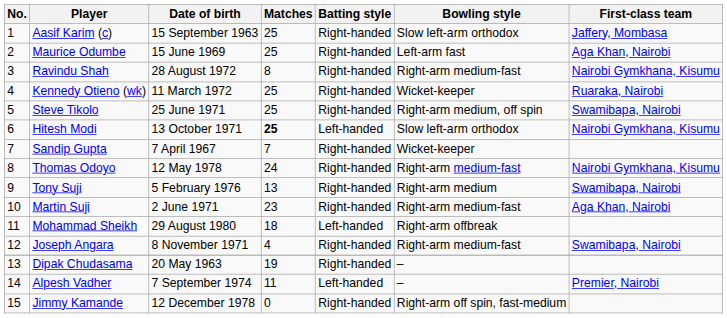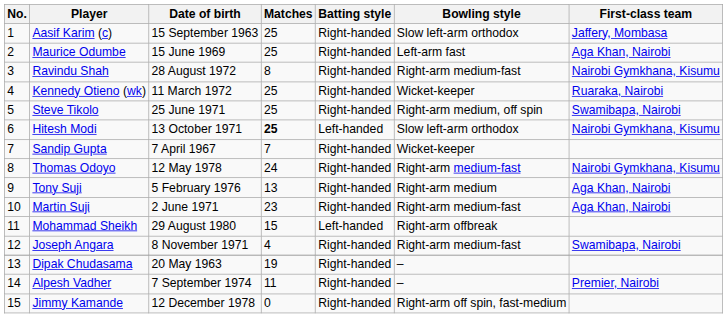Tony Suji | First-class team: Swamibapa, Nairobi -> Aga Khan, Nairobi
Mohammad Sheikh | Matches: 18 -> 15
Alpesh Vadher | Batting style: Left-handed -> Right-handed
